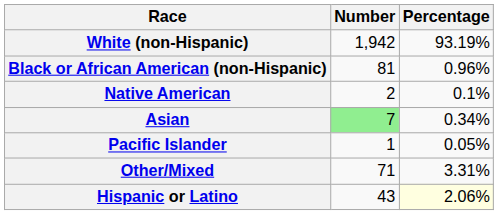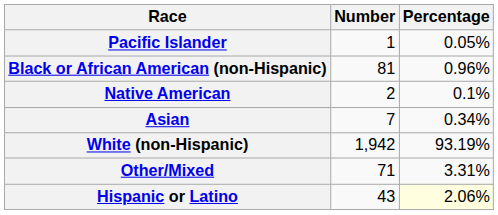rows swapped: White (non-Hispanic) <-> Pacific Islander
Asian | Number: lightgreen background -> no background
